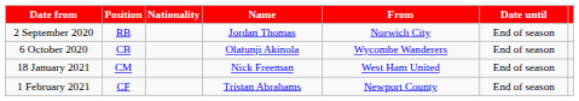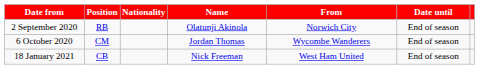2 September 2020 | Name: Jordan Thomas -> Olatunji Akinola
6 October 2020 | Position: CB -> CM
6 October 2020 | Name: Olatunji Akinola -> Jordan Thomas
18 January 2021 | Position: CM -> CB
- row: 1 February 2021 | CF | Tristan Abrahams | Newport County | End of season
